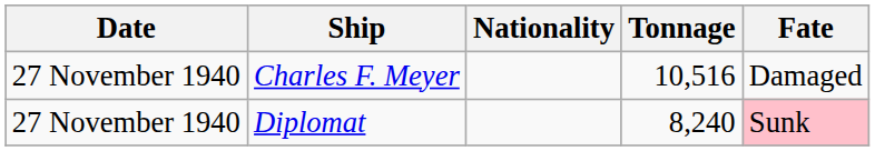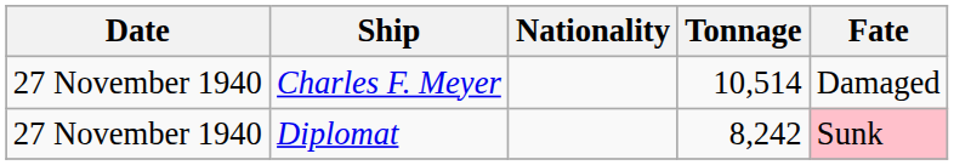Charles F. Meyer | Tonnage: 10,516 -> 10,514
Diplomat | Tonnage: 8,240 -> 8,242
